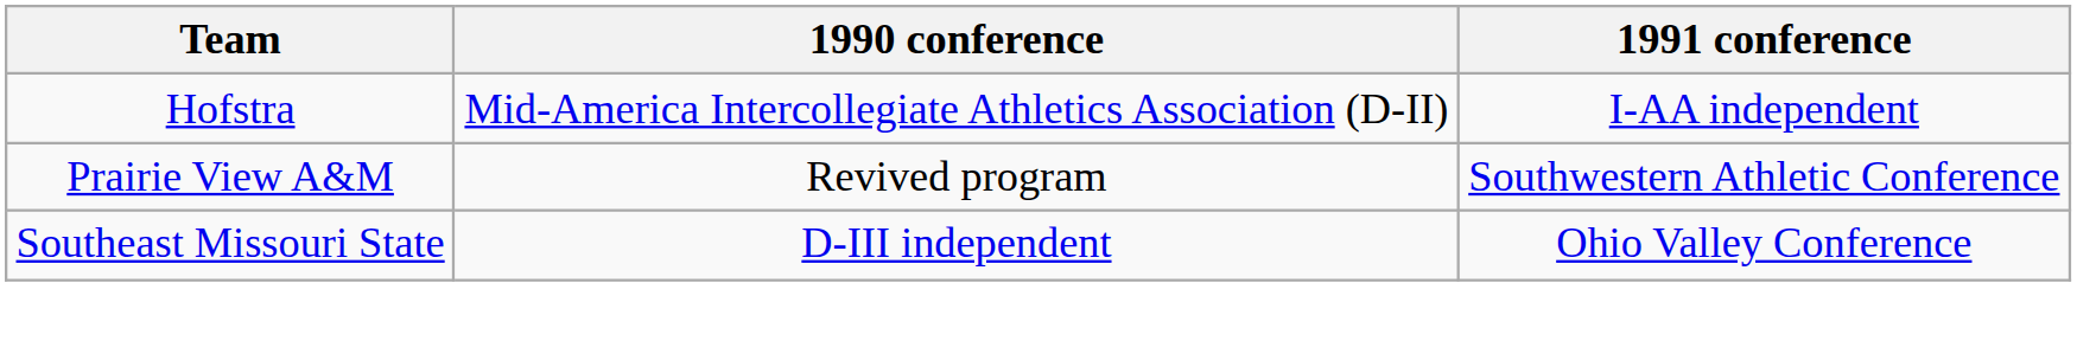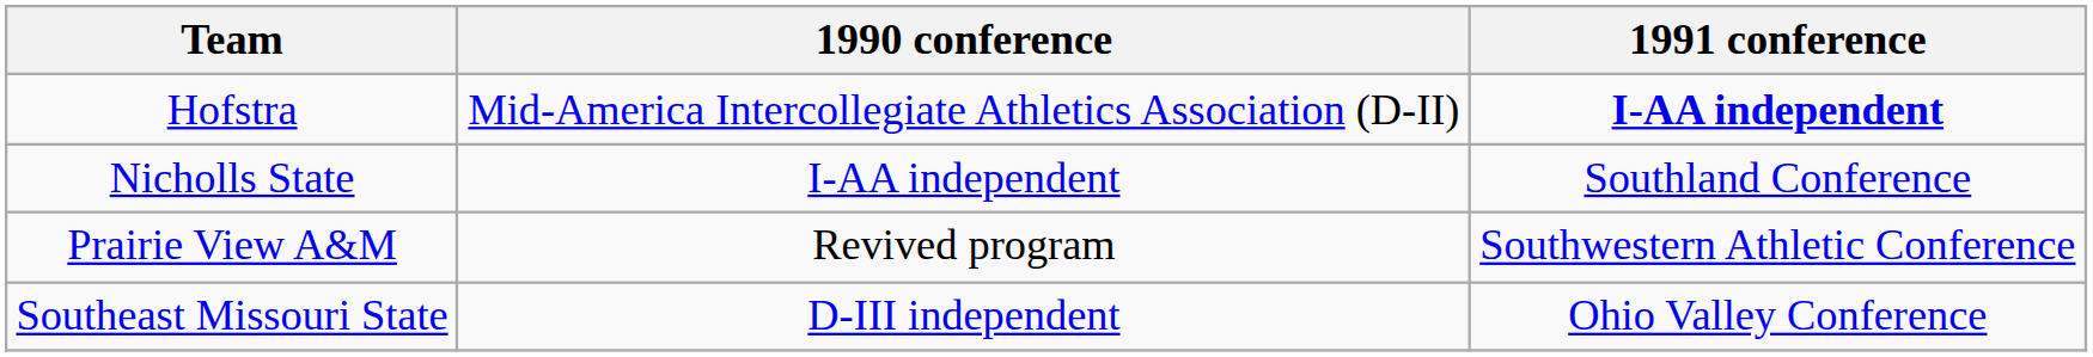Hofstra | 1991 conference: normal -> bold
+ row: Nicholls State | I-AA independent | Southland Conference
